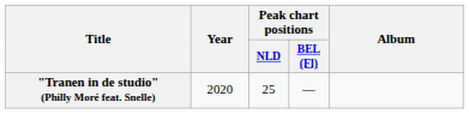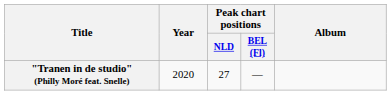"Tranen in de studio" (Philly Moré feat. Snelle) | Peak chart positions / NLD: 25 -> 27
